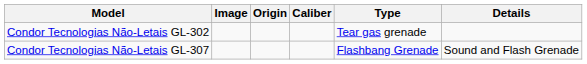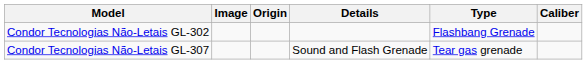columns swapped: Caliber <-> Details
Condor Tecnologias Não-Letais GL-302 | Type: Tear gas grenade -> Flashbang Grenade
Condor Tecnologias Não-Letais GL-307 | Type: Flashbang Grenade -> Tear gas grenade
